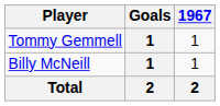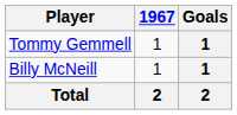columns swapped: Goals <-> 1967
